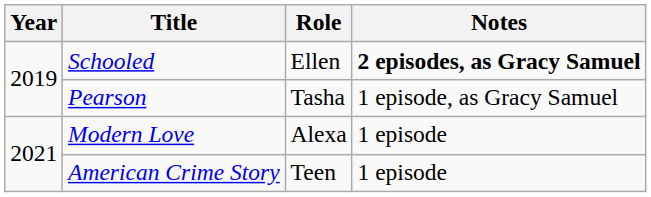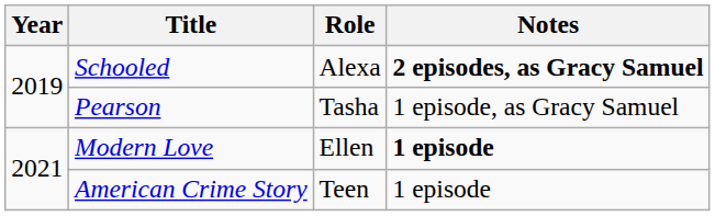Schooled | Role: Ellen -> Alexa
Modern Love | Role: Alexa -> Ellen
Modern Love | Notes: normal -> bold
